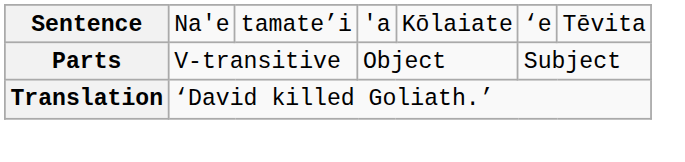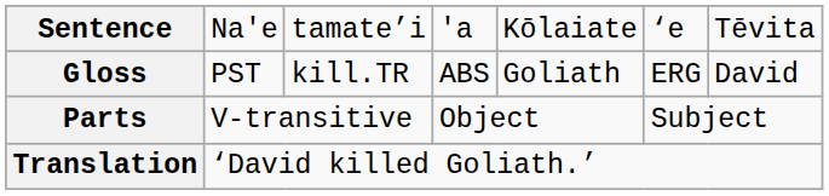+ row: Gloss | PST | kill.TR | ABS | Goliath | ERG | David
